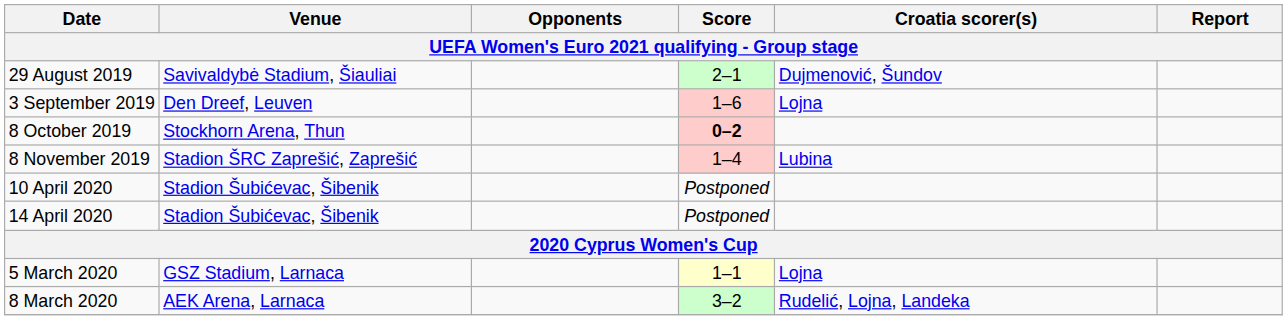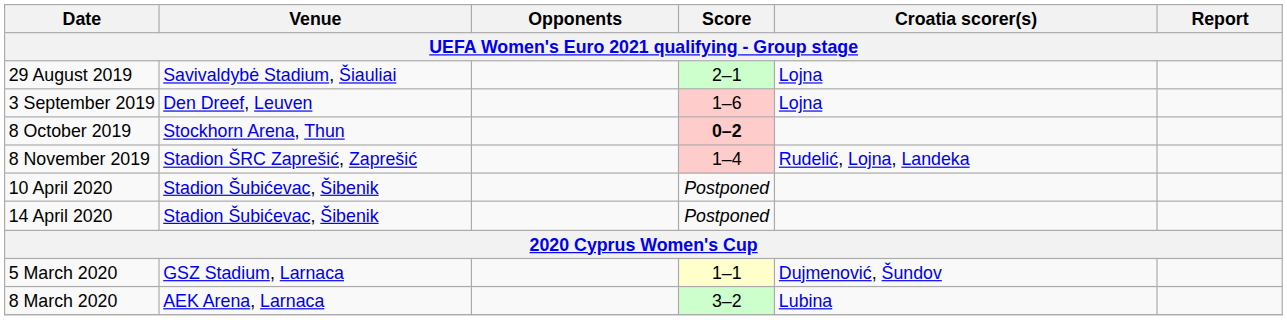29 August 2019 | Croatia scorer(s): Dujmenović, Šundov -> Lojna
8 November 2019 | Croatia scorer(s): Lubina -> Rudelić, Lojna, Landeka
5 March 2020 | Croatia scorer(s): Lojna -> Dujmenović, Šundov
8 March 2020 | Croatia scorer(s): Rudelić, Lojna, Landeka -> Lubina
